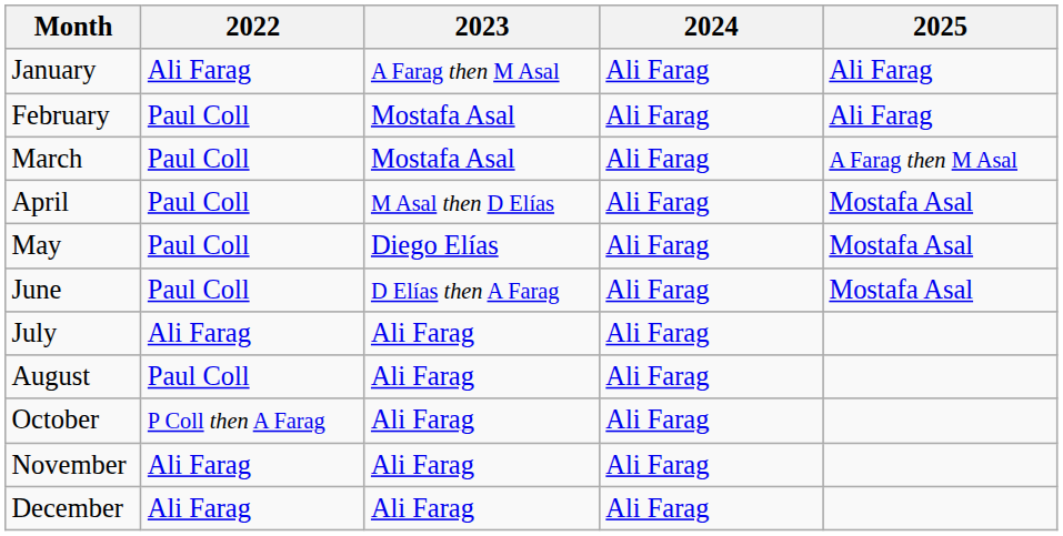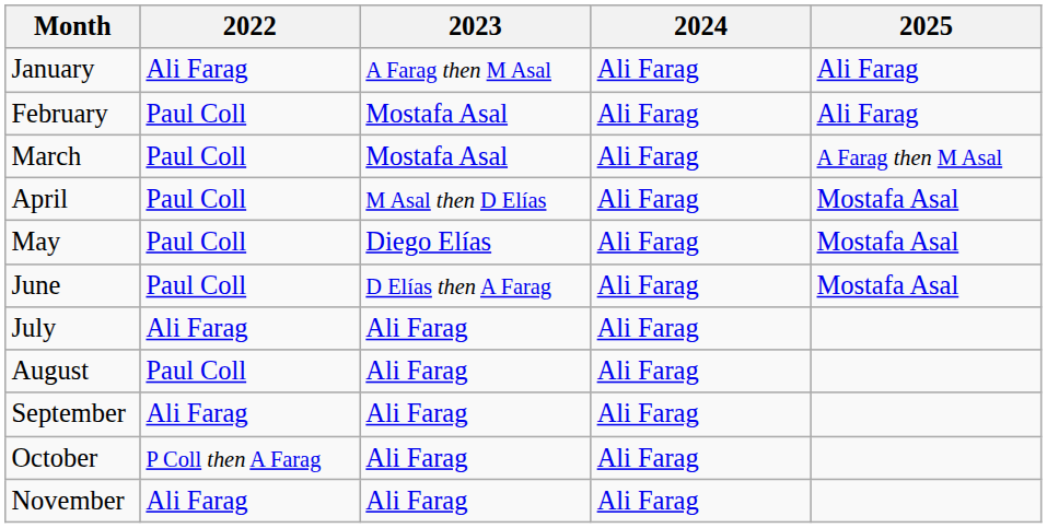+ row: September | Ali Farag | Ali Farag | Ali Farag
- row: December | Ali Farag | Ali Farag | Ali Farag
